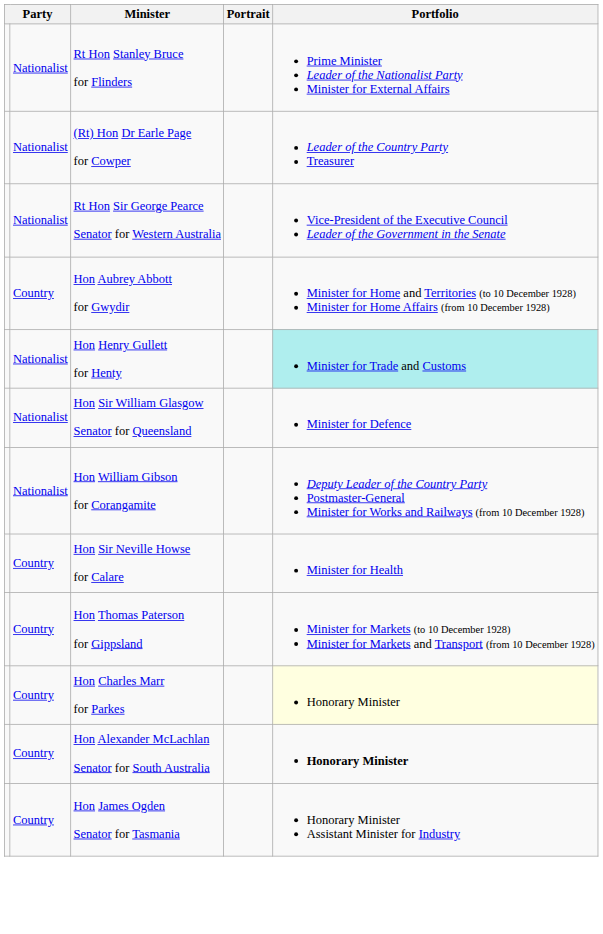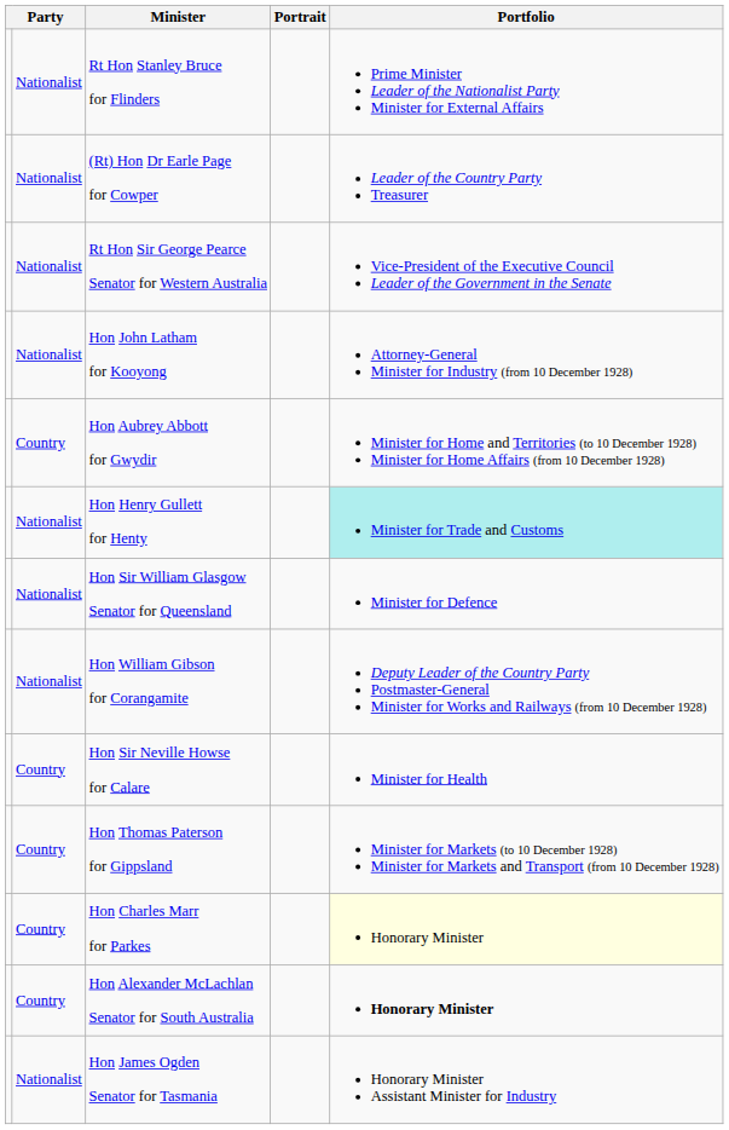+ row: Nationalist | Hon John Latham for Kooyong | Attorney-General Minister for Industry (from 10 December 1928)
Hon James Ogden Senator for Tasmania | column 2: Country -> Nationalist
